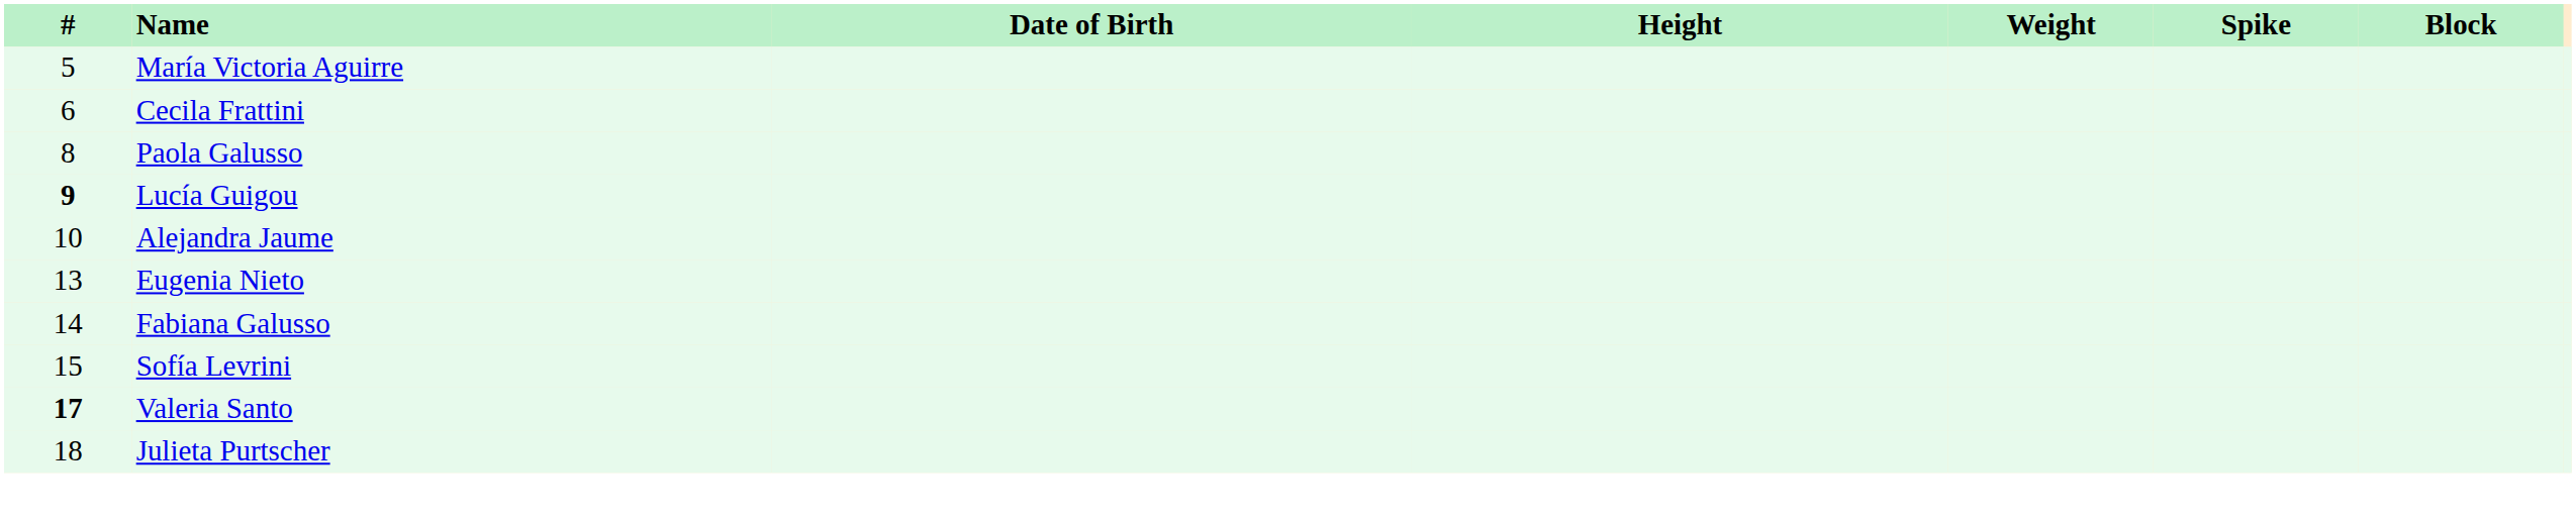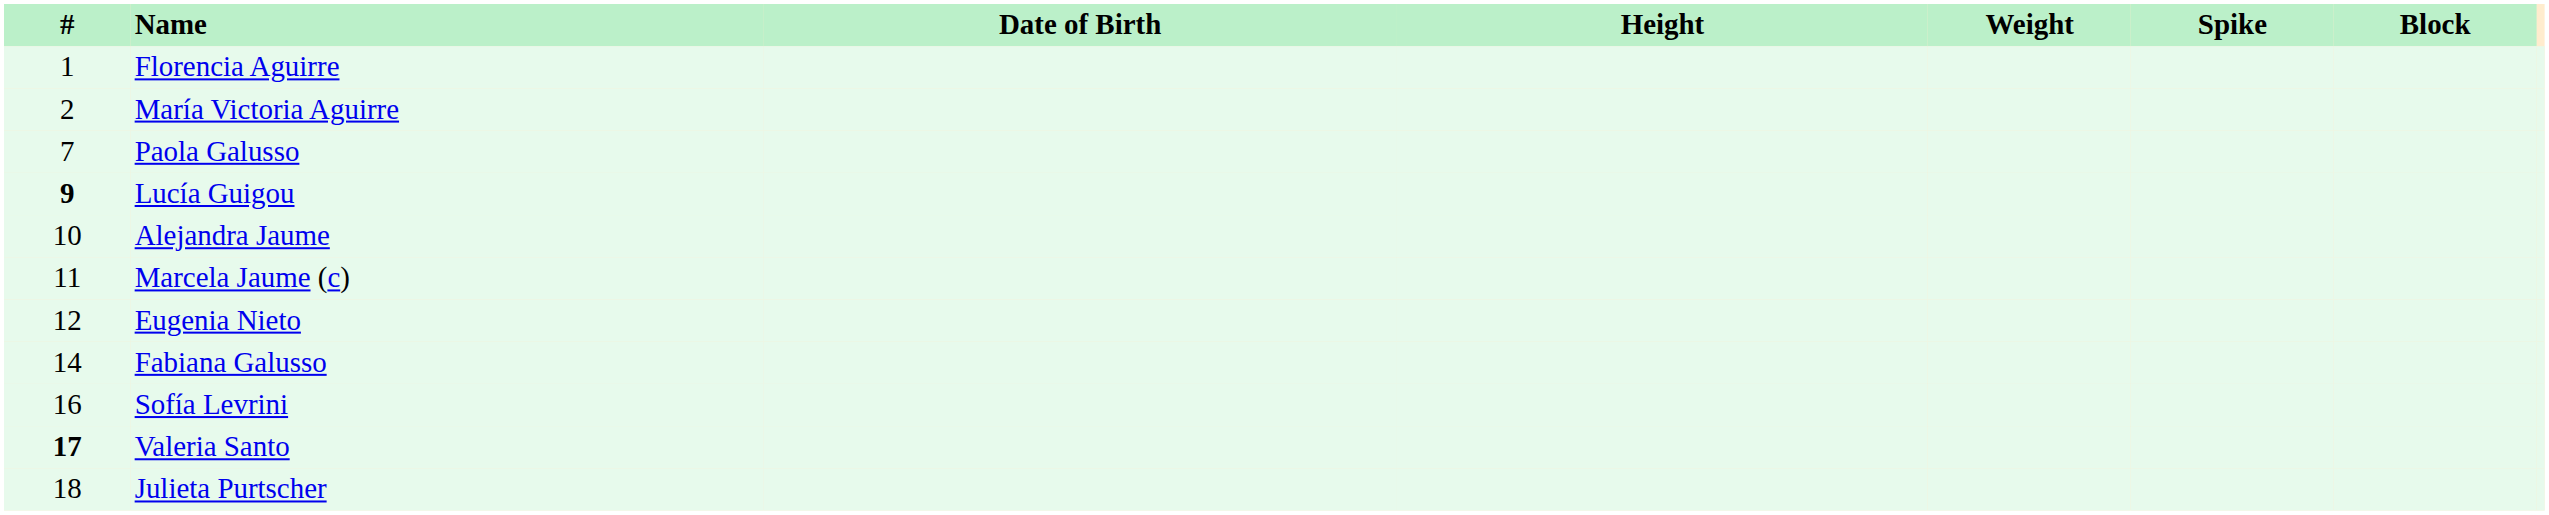+ row: 1 | Florencia Aguirre
María Victoria Aguirre | #: 5 -> 2
- row: 6 | Cecila Frattini
Paola Galusso | #: 8 -> 7
+ row: 11 | Marcela Jaume (c)
Eugenia Nieto | #: 13 -> 12
Sofía Levrini | #: 15 -> 16
